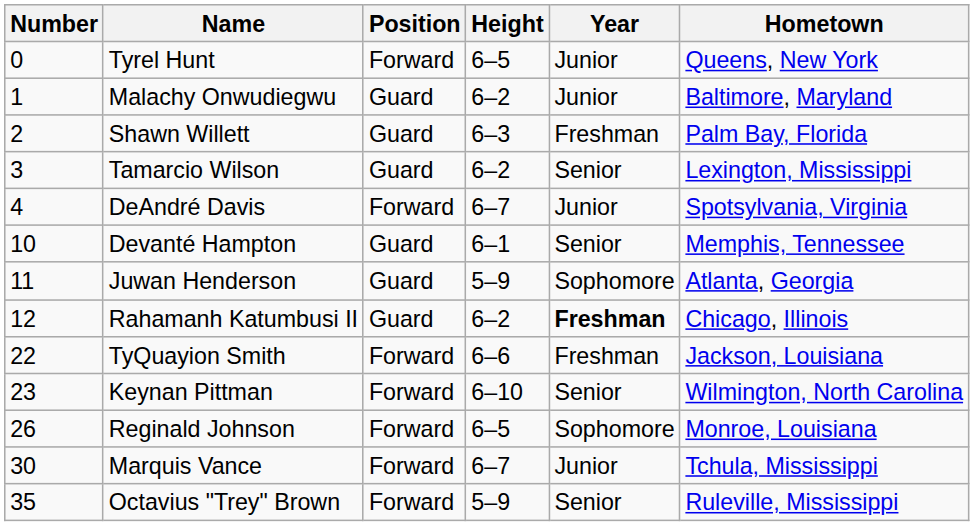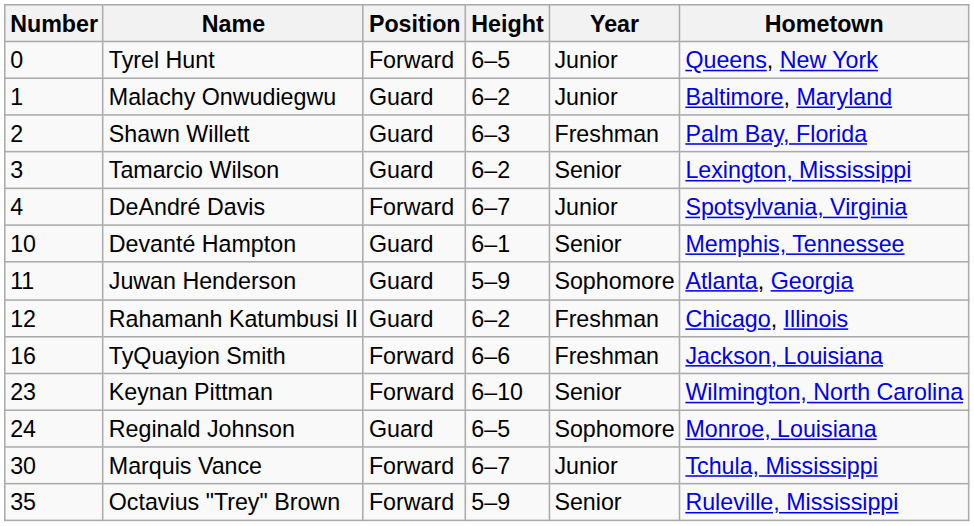Rahamanh Katumbusi II | Year: bold -> normal
TyQuayion Smith | Number: 22 -> 16
Reginald Johnson | Number: 26 -> 24
Reginald Johnson | Position: Forward -> Guard
